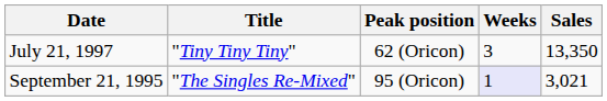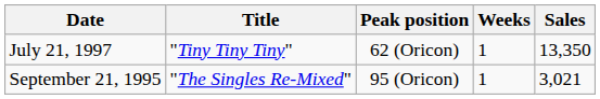July 21, 1997 | Weeks: 3 -> 1
September 21, 1995 | Weeks: lavender background -> no background
